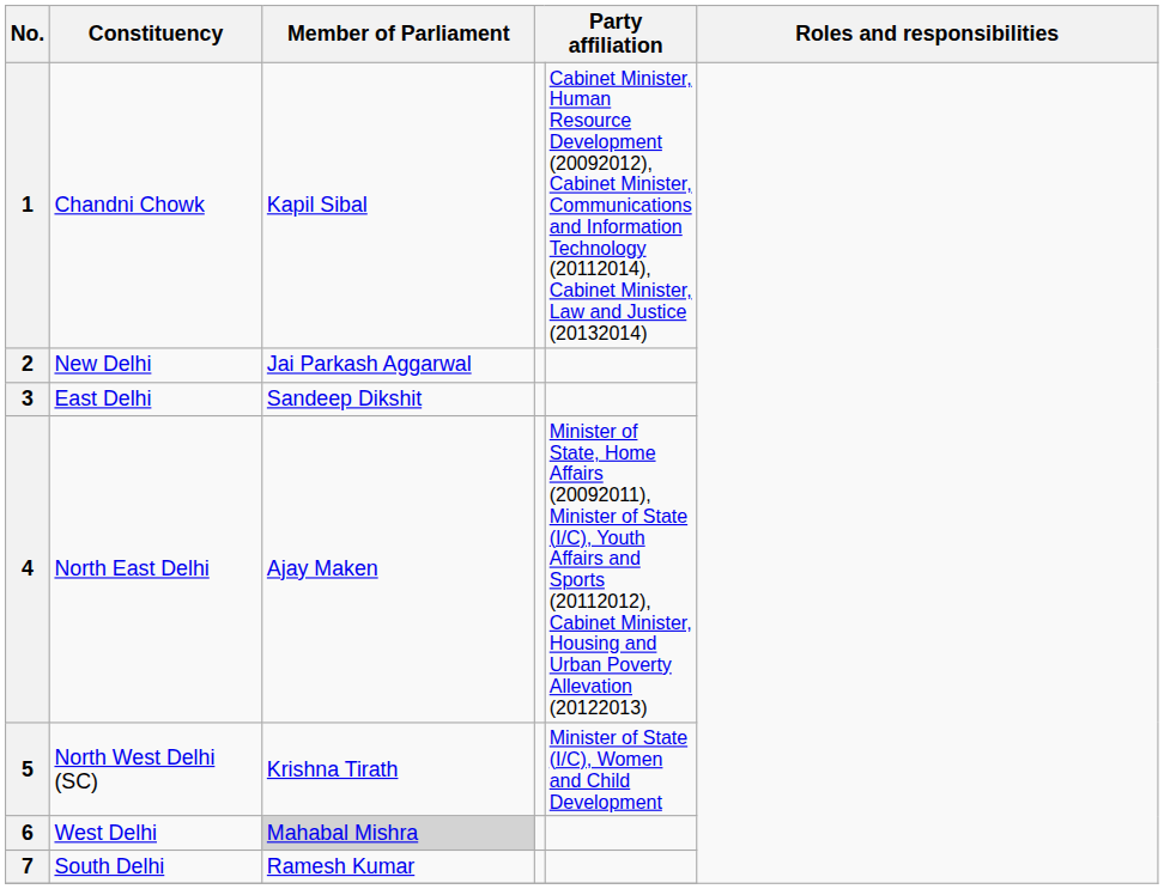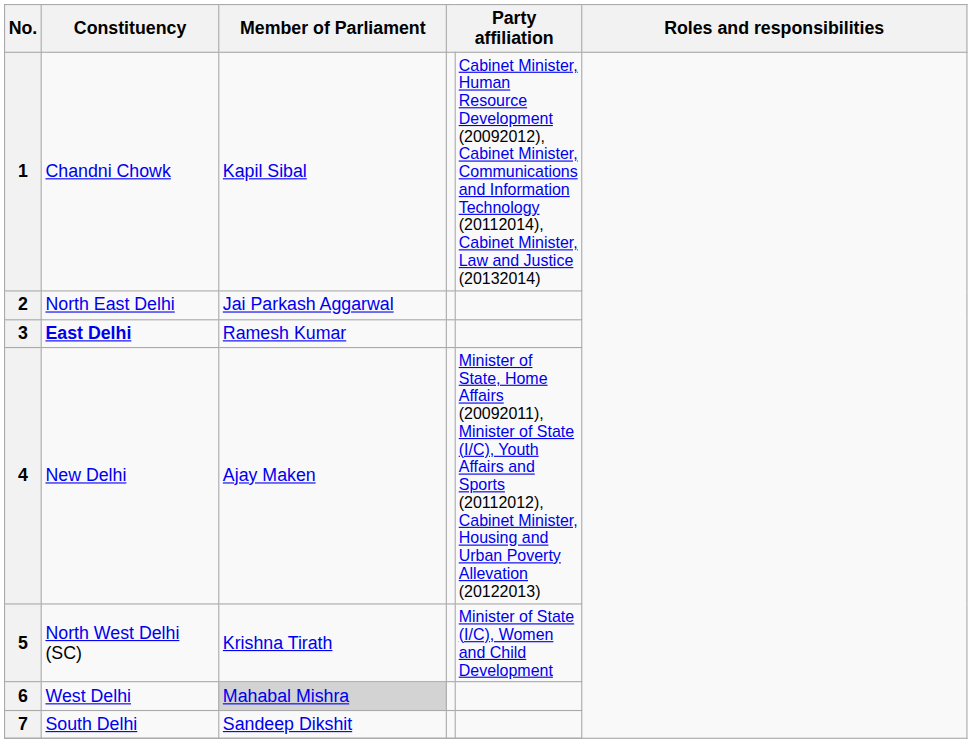2 | Constituency: New Delhi -> North East Delhi
3 | Constituency: normal -> bold
3 | Member of Parliament: Sandeep Dikshit -> Ramesh Kumar
4 | Constituency: North East Delhi -> New Delhi
7 | Member of Parliament: Ramesh Kumar -> Sandeep Dikshit
